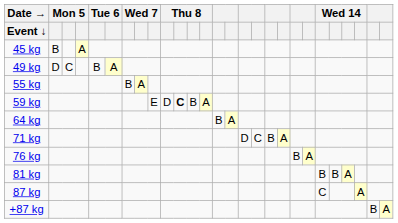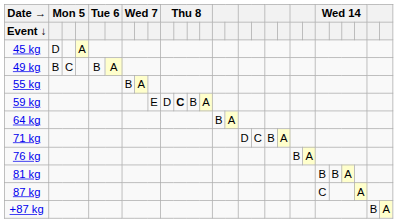45 kg | column 2: B -> D
49 kg | column 2: D -> B
